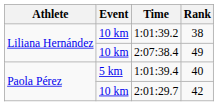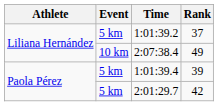1:01:39.2 | Event: 10 km -> 5 km
1:01:39.2 | Rank: 38 -> 37
1:01:39.4 | Rank: 40 -> 39
2:01:29.7 | Event: 10 km -> 5 km
